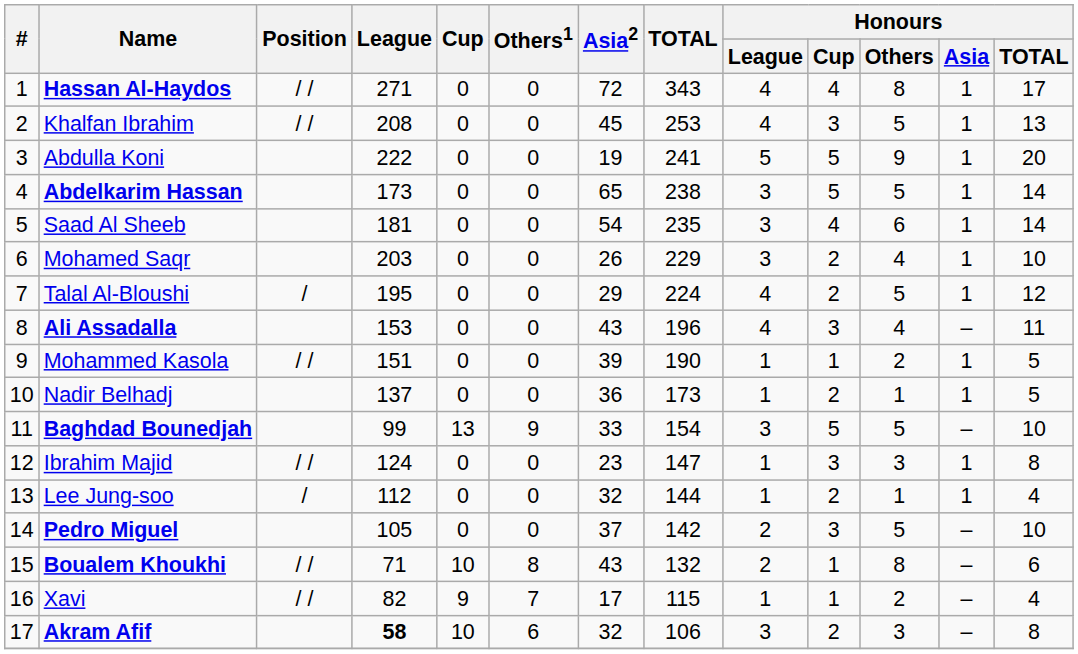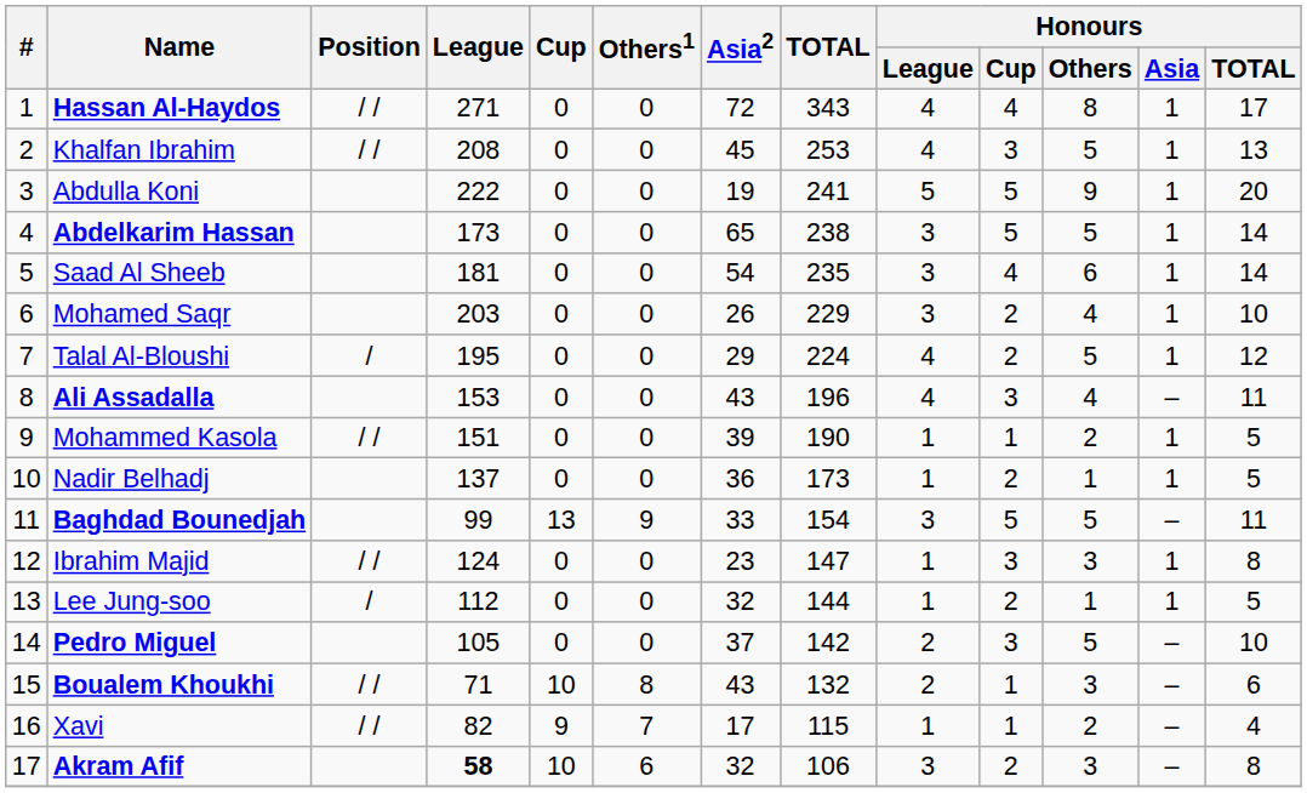Baghdad Bounedjah | Honours / TOTAL: 10 -> 11
Lee Jung-soo | Honours / TOTAL: 4 -> 5
Boualem Khoukhi | Honours / Others: 8 -> 3
